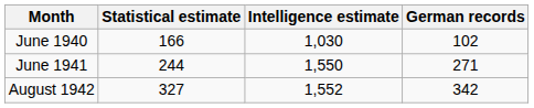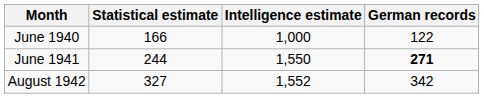June 1940 | Intelligence estimate: 1,030 -> 1,000
June 1940 | German records: 102 -> 122
June 1941 | German records: normal -> bold
